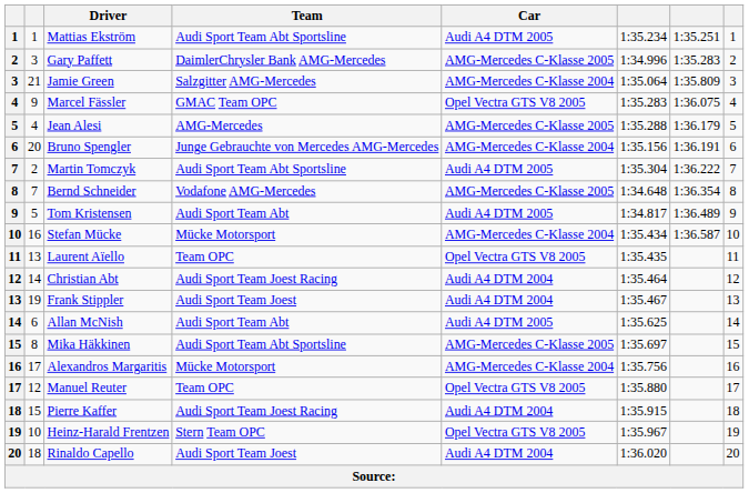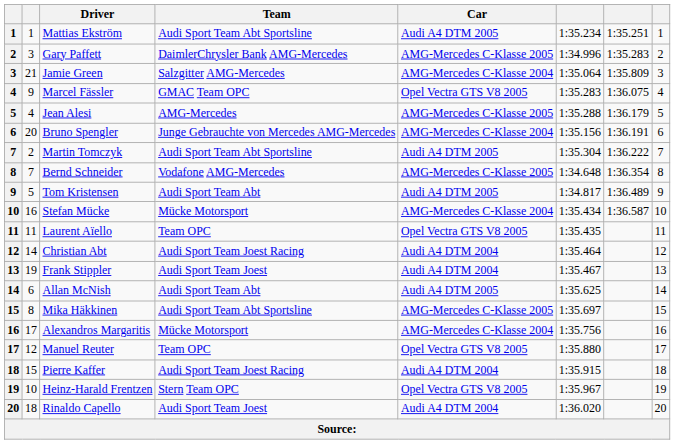Laurent Aïello | column 2: 13 -> 11
